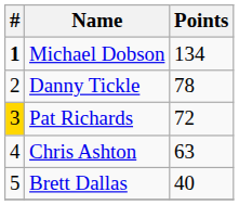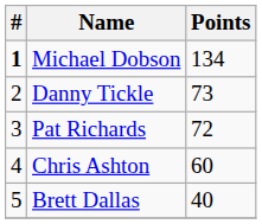Danny Tickle | Points: 78 -> 73
Pat Richards | #: gold background -> no background
Chris Ashton | Points: 63 -> 60
